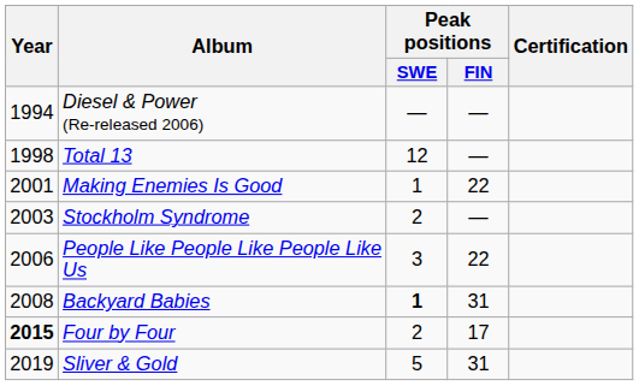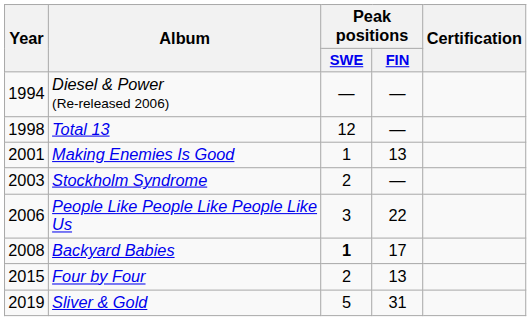Making Enemies Is Good | Peak positions / FIN: 22 -> 13
Backyard Babies | Peak positions / FIN: 31 -> 17
Four by Four | Year: bold -> normal
Four by Four | Peak positions / FIN: 17 -> 13
